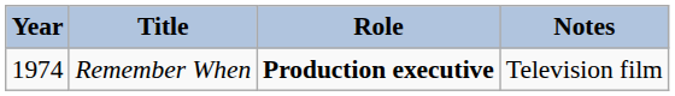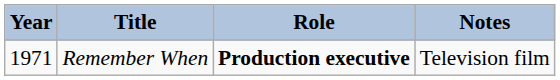Remember When | Year: 1974 -> 1971
